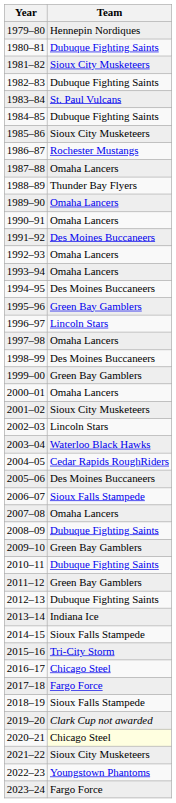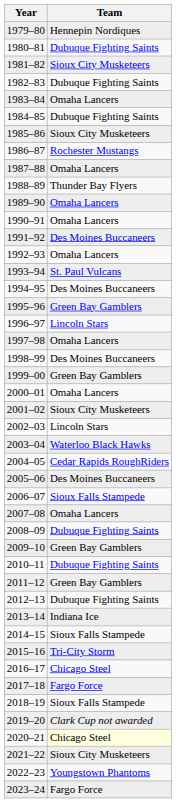1983–84 | Team: St. Paul Vulcans -> Omaha Lancers
1993–94 | Team: Omaha Lancers -> St. Paul Vulcans
